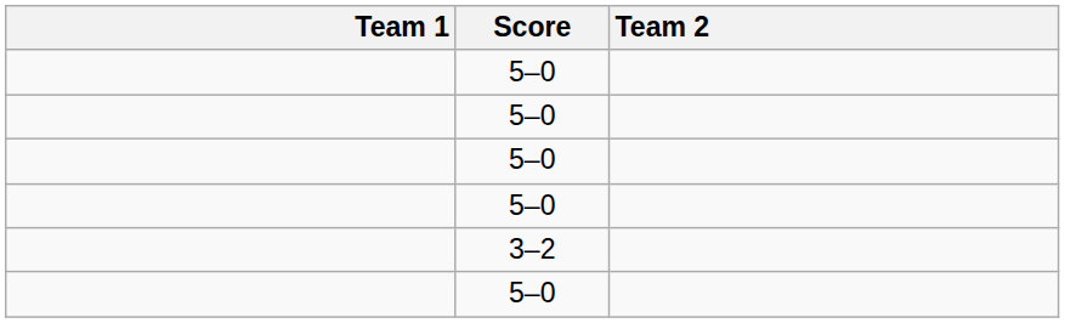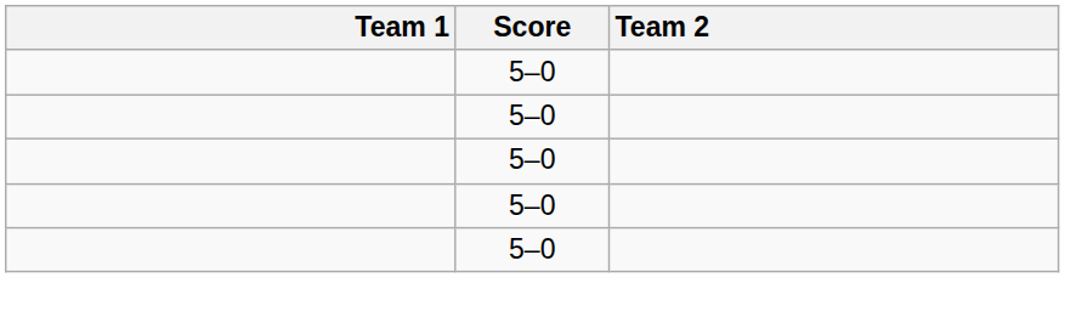- row: 3–2
